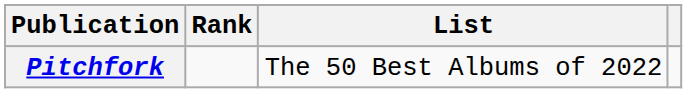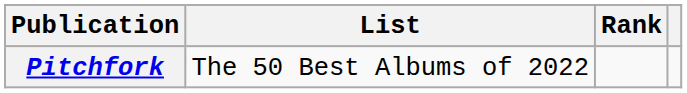columns swapped: List <-> Rank
